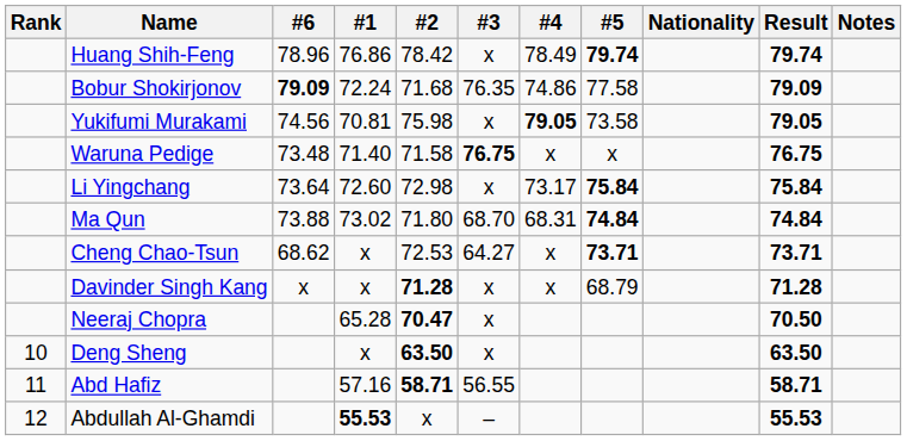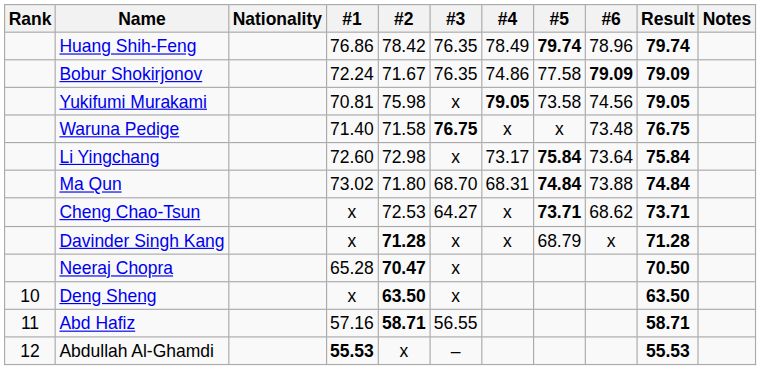columns swapped: Nationality <-> #6
Huang Shih-Feng | #3: x -> 76.35
Bobur Shokirjonov | #2: 71.68 -> 71.67
